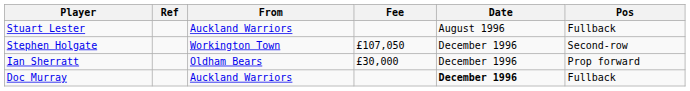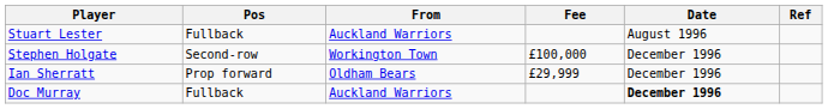columns swapped: Pos <-> Ref
Stephen Holgate | Fee: £107,050 -> £100,000
Ian Sherratt | Fee: £30,000 -> £29,999
